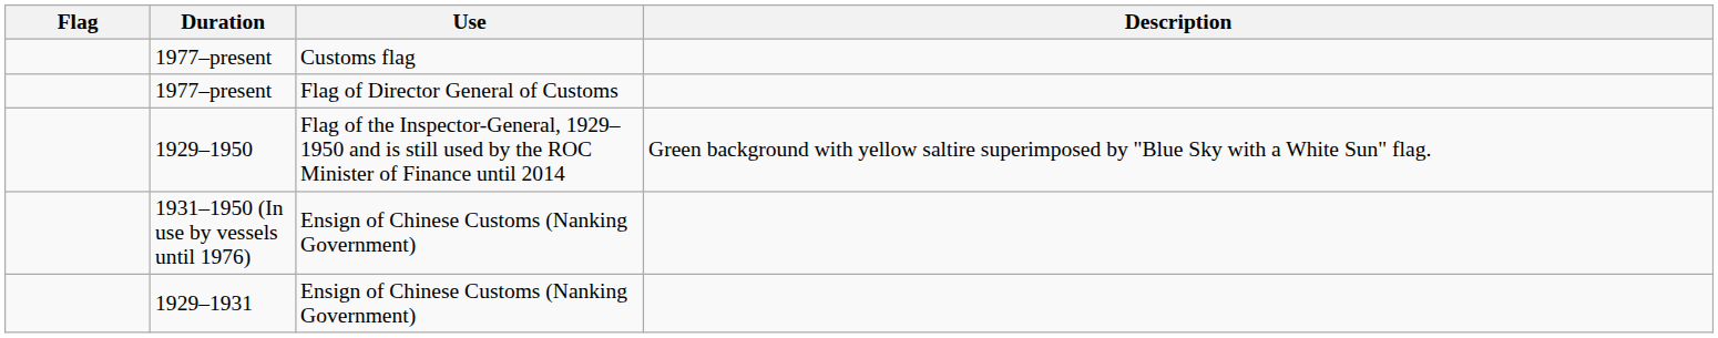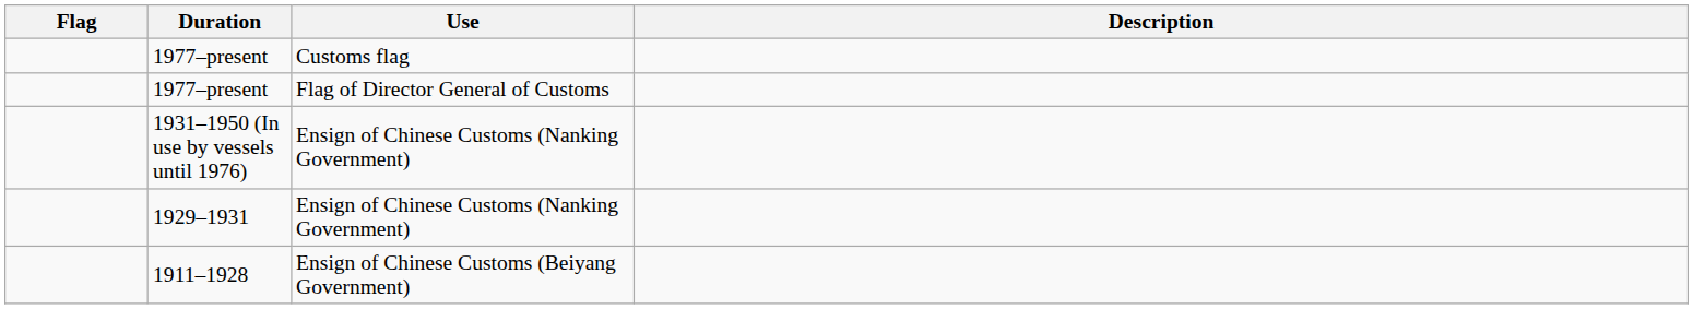- row: 1929–1950 | Flag of the Inspector-General, 1929–1950 and is still used by the ROC Minister of Finance until 2014 | Green background with yellow saltire superimposed by "Blue Sky with a White Sun" flag.
+ row: 1911–1928 | Ensign of Chinese Customs (Beiyang Government)
